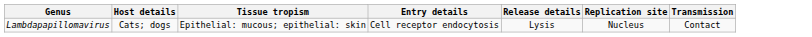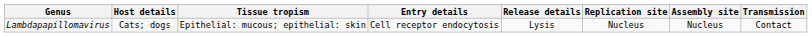+ column: Assembly site | Nucleus
